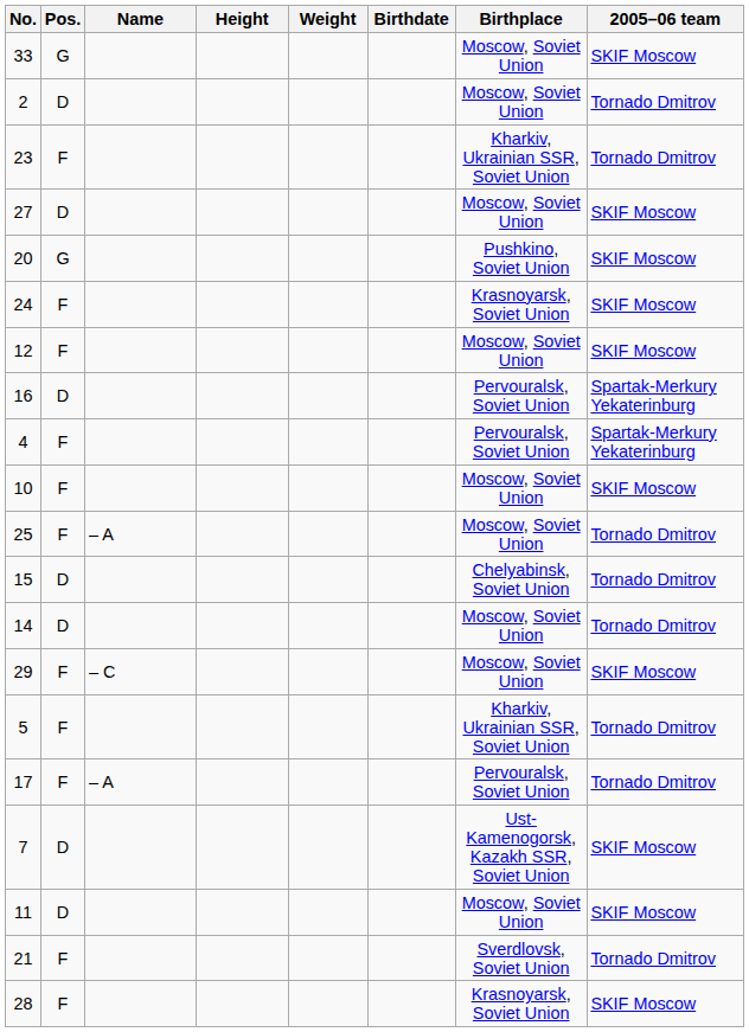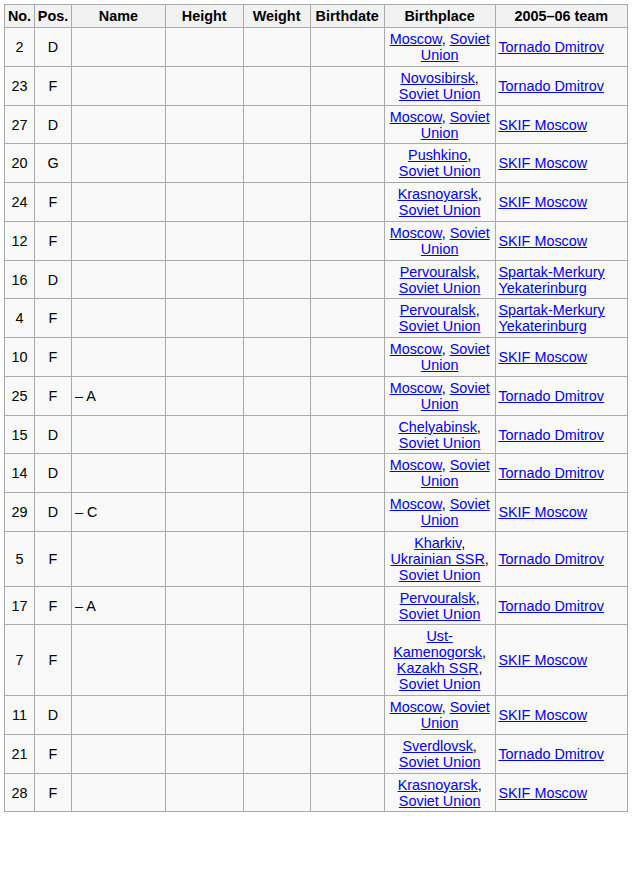- row: 33 | G | Moscow, Soviet Union | SKIF Moscow
23 | Birthplace: Kharkiv, Ukrainian SSR, Soviet Union -> Novosibirsk, Soviet Union
29 | Pos.: F -> D
7 | Pos.: D -> F
